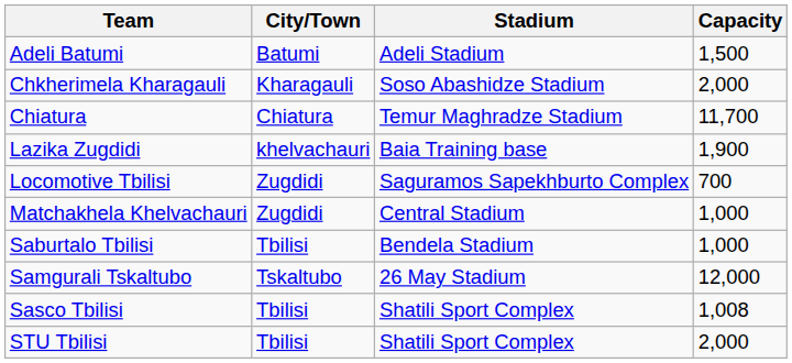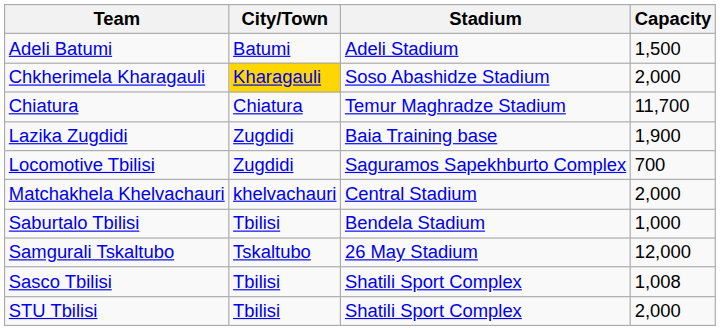Chkherimela Kharagauli | City/Town: no background -> gold background
Lazika Zugdidi | City/Town: khelvachauri -> Zugdidi
Matchakhela Khelvachauri | City/Town: Zugdidi -> khelvachauri
Matchakhela Khelvachauri | Capacity: 1,000 -> 2,000
